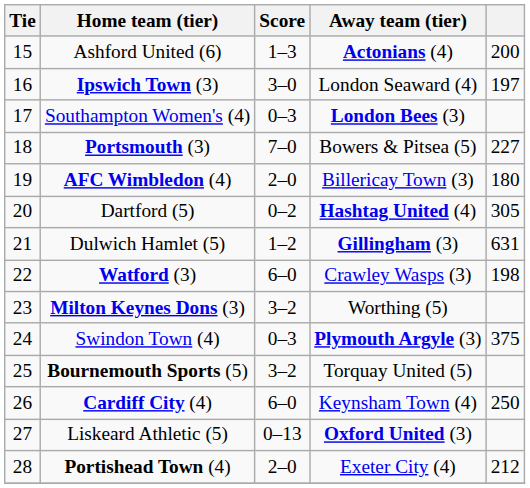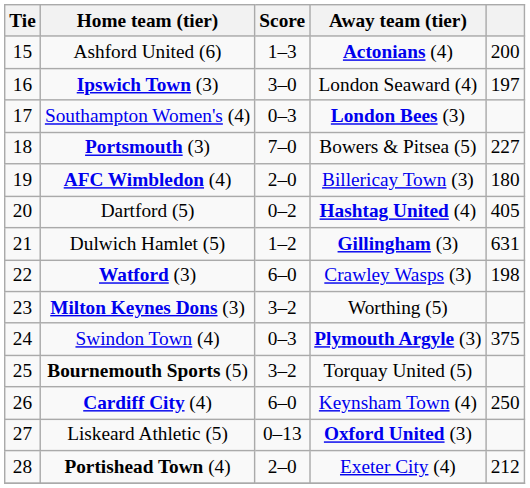Dartford (5) | column 5: 305 -> 405
